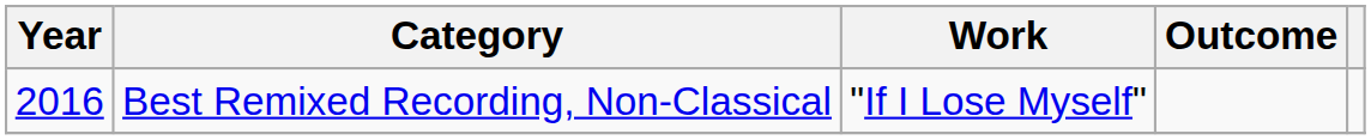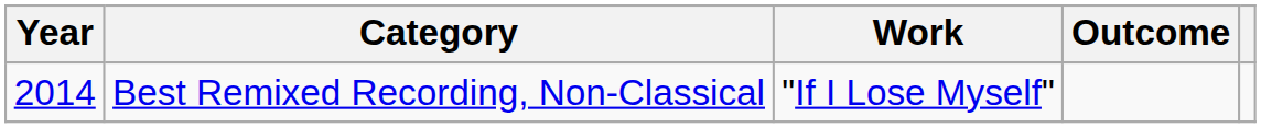Best Remixed Recording, Non-Classical | Year: 2016 -> 2014
